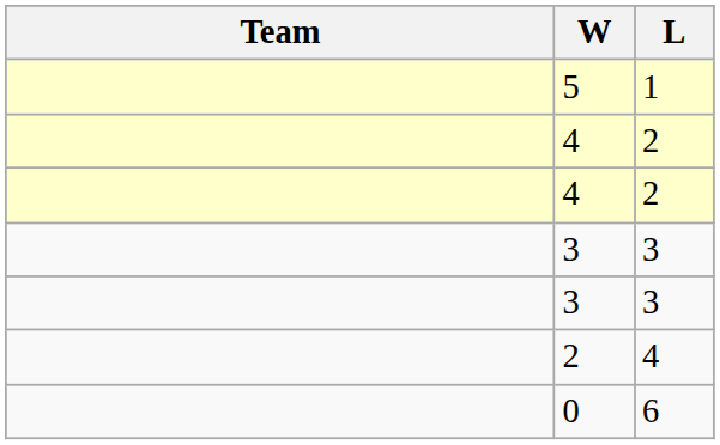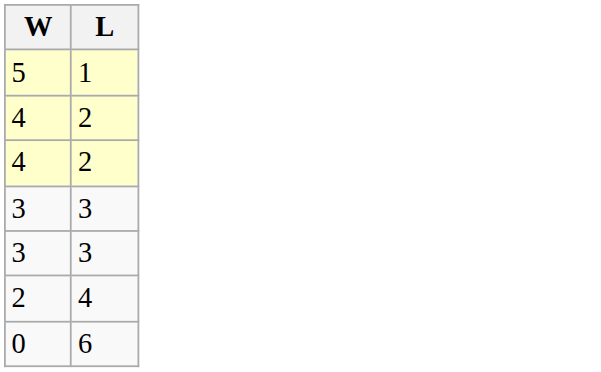- column: Team
